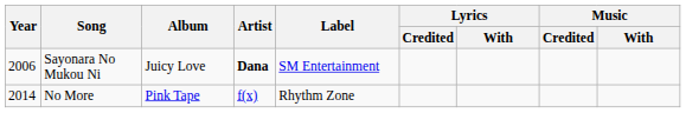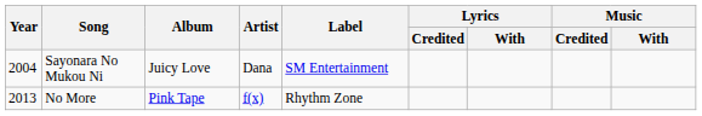Sayonara No Mukou Ni | Year: 2006 -> 2004
Sayonara No Mukou Ni | Artist: bold -> normal
No More | Year: 2014 -> 2013
